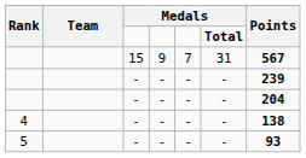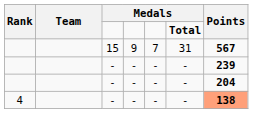4 | Points: no background -> lightsalmon background
- row: 5 | - | - | - | - | 93
